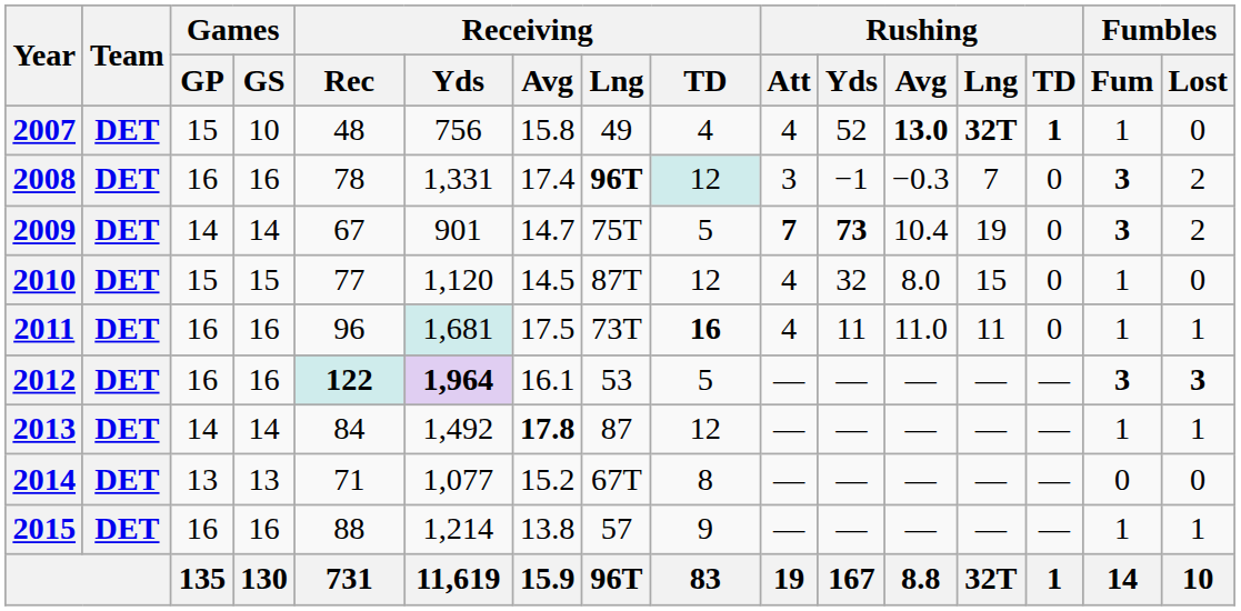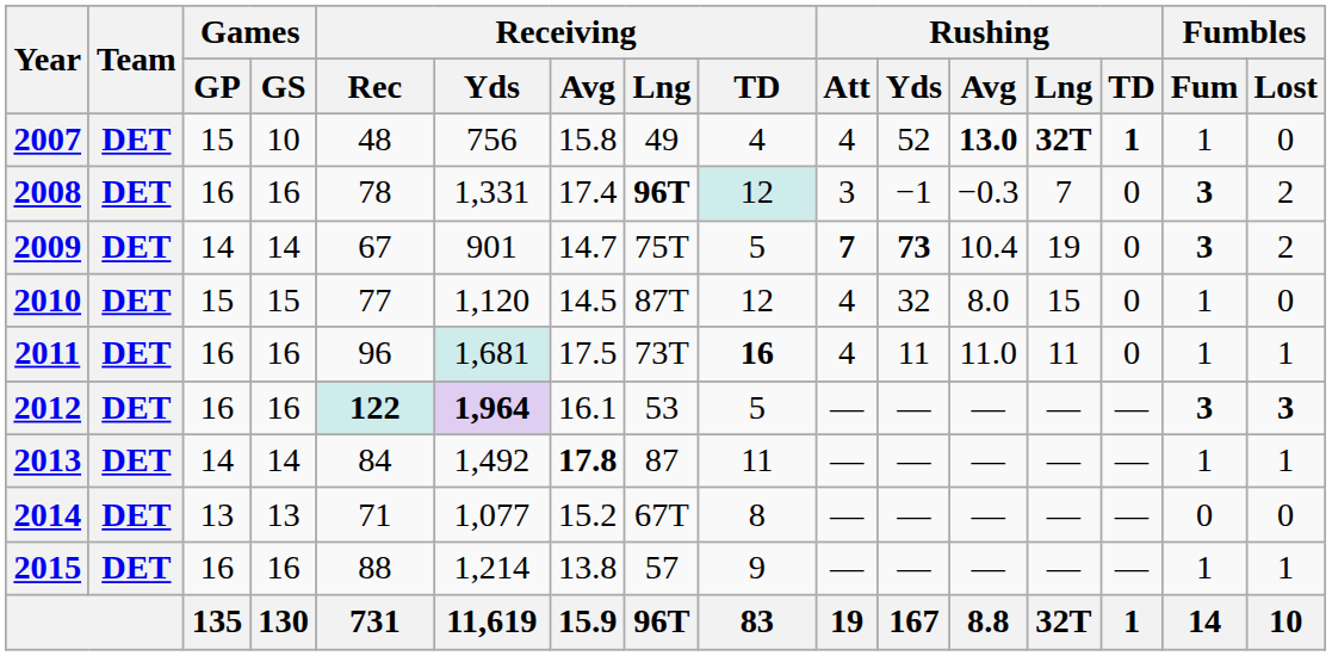2013 | Receiving / TD: 12 -> 11
